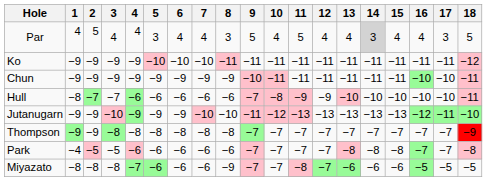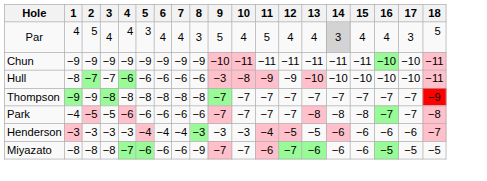- row: Ko | −9 | −9 | −9 | −9 | −10 | −10 | −10 | −11 | −11 | −11 | −11 | −11 | −11 | −11 | −11 | −11 | −11 | −12
Hull | 9: −7 -> −3
- row: Jutanugarn | −9 | −9 | −10 | −9 | −9 | −9 | −10 | −10 | −11 | −12 | −13 | −13 | −13 | −13 | −13 | −12 | −11 | −10
+ row: Henderson | −3 | −3 | −3 | −3 | −4 | −4 | −4 | −3 | −3 | −3 | −4 | −5 | −5 | −6 | −6 | −6 | −6 | −7
Miyazato | 11: −8 -> −6
